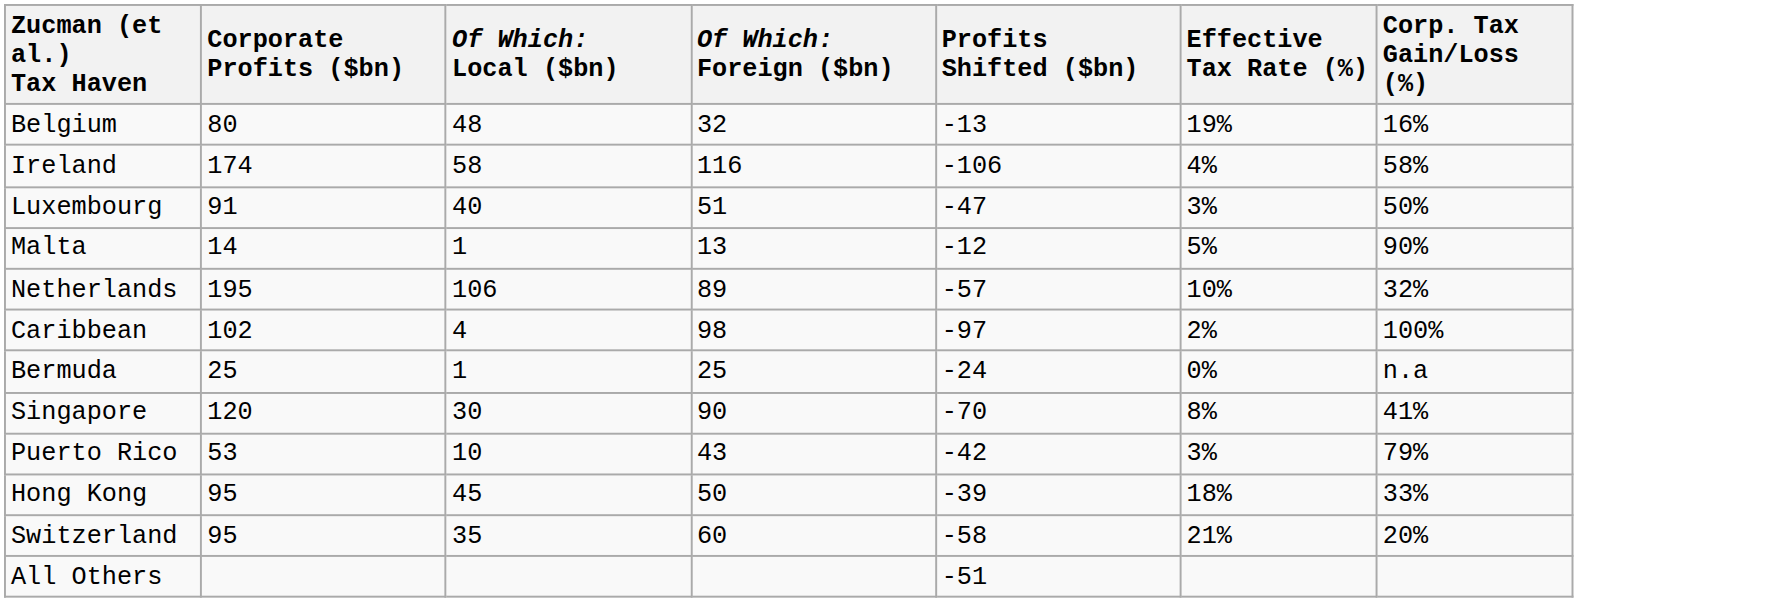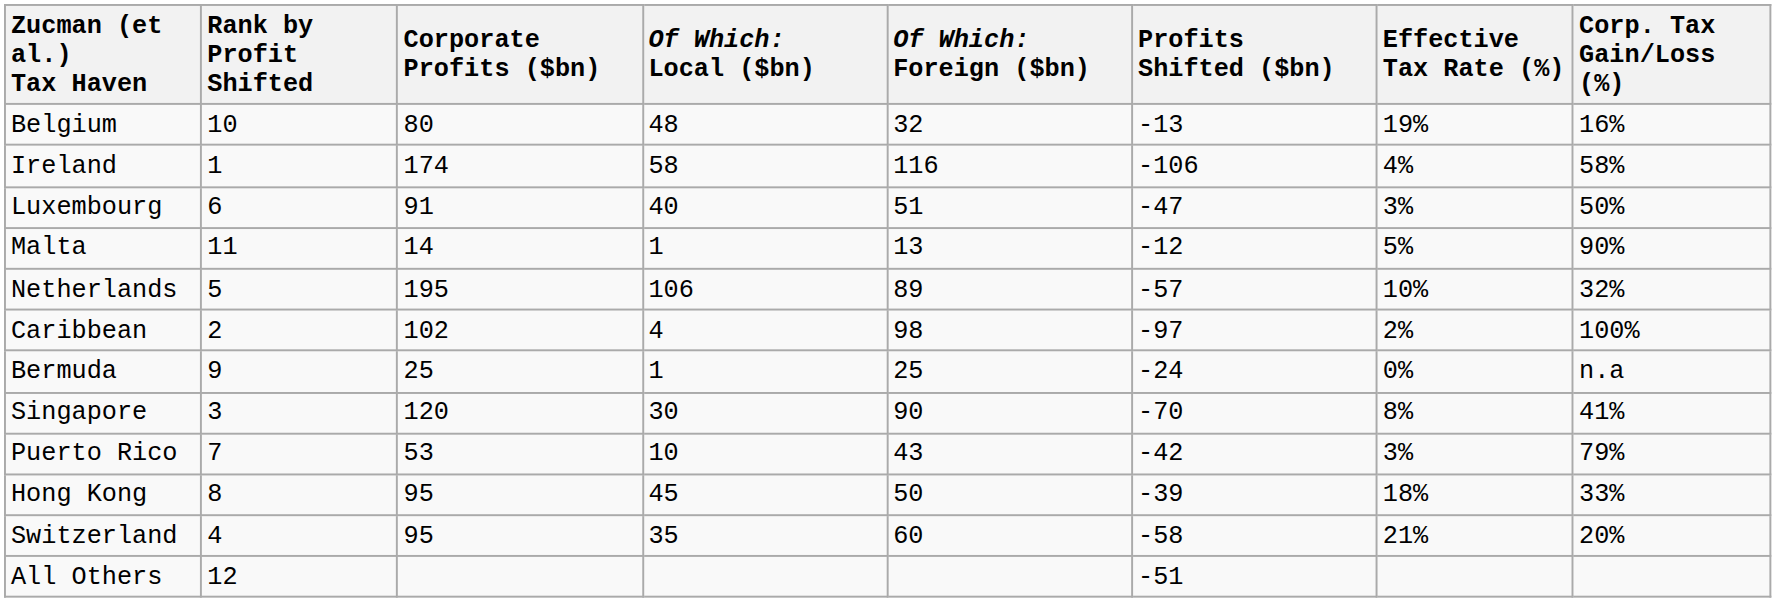+ column: Rank by Profit Shifted | 10 | 1 | 6 | 11 | 5 | 2 | 9 | 3 | 7 | 8 | 4 | 12
